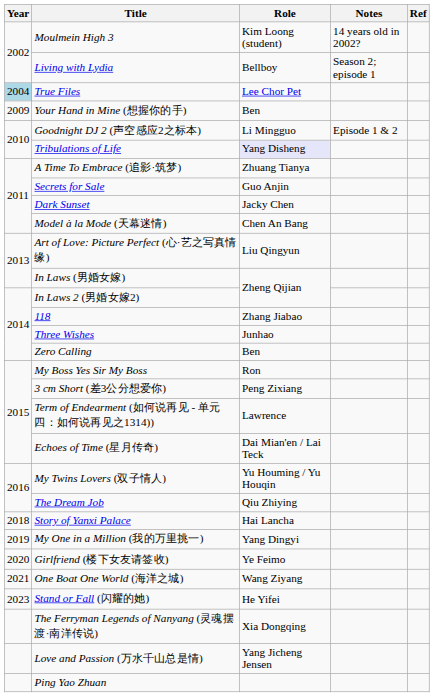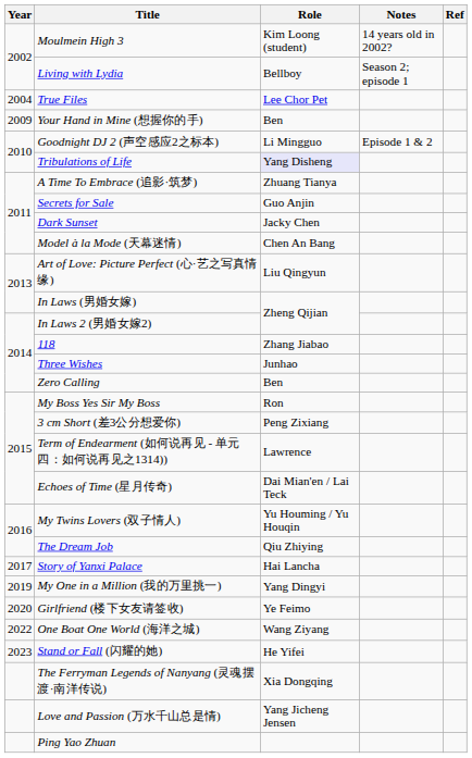True Files | Year: lightblue background -> no background
Story of Yanxi Palace | Year: 2018 -> 2017
One Boat One World (海洋之城) | Year: 2021 -> 2022
